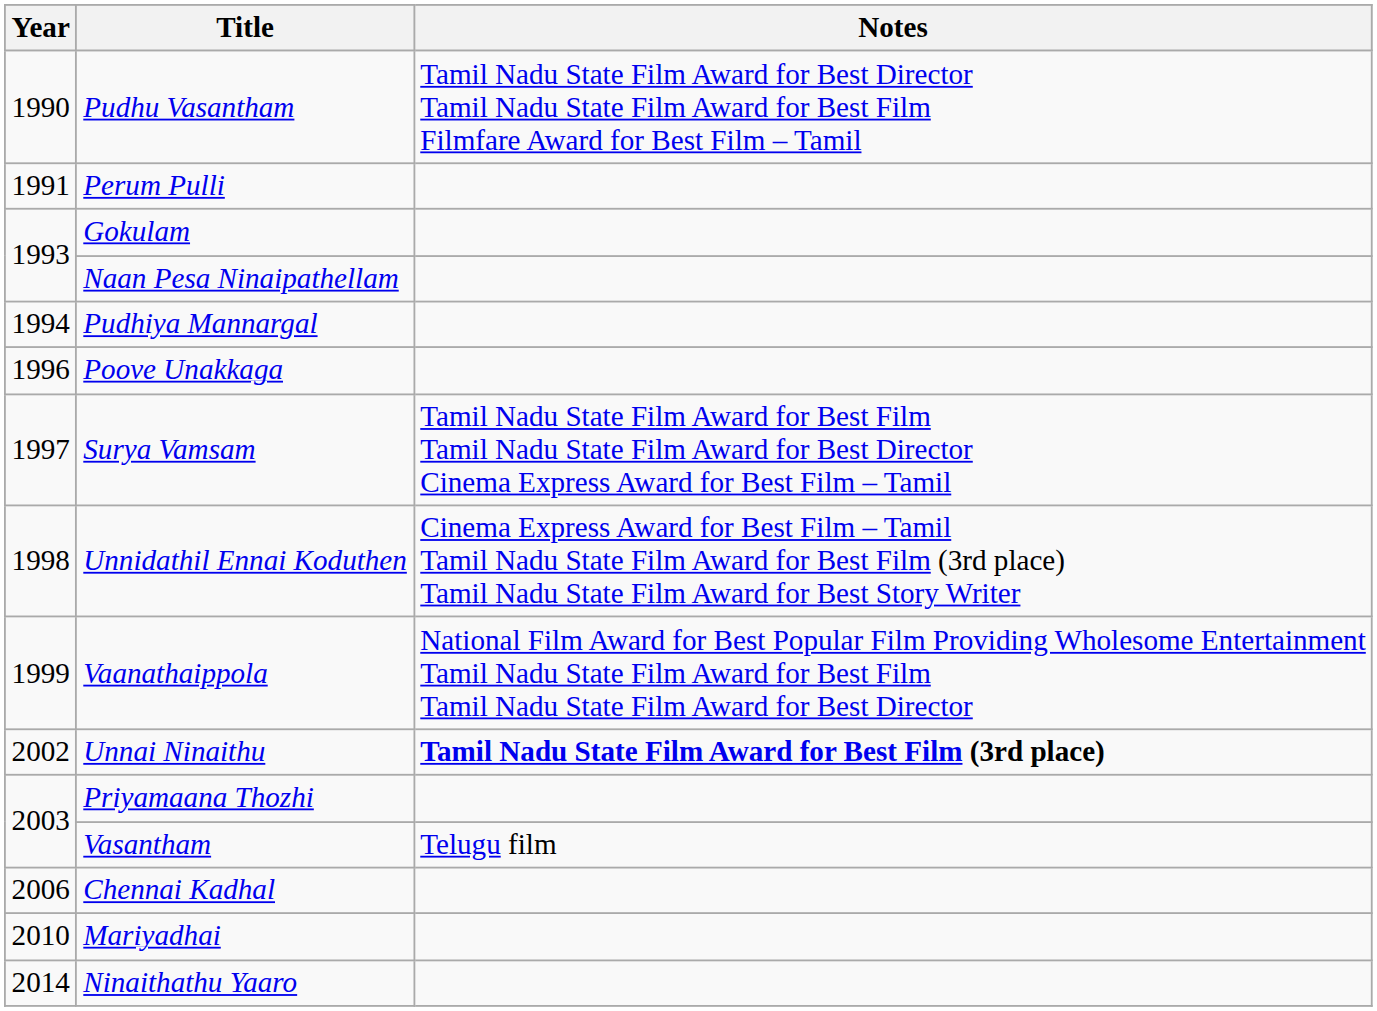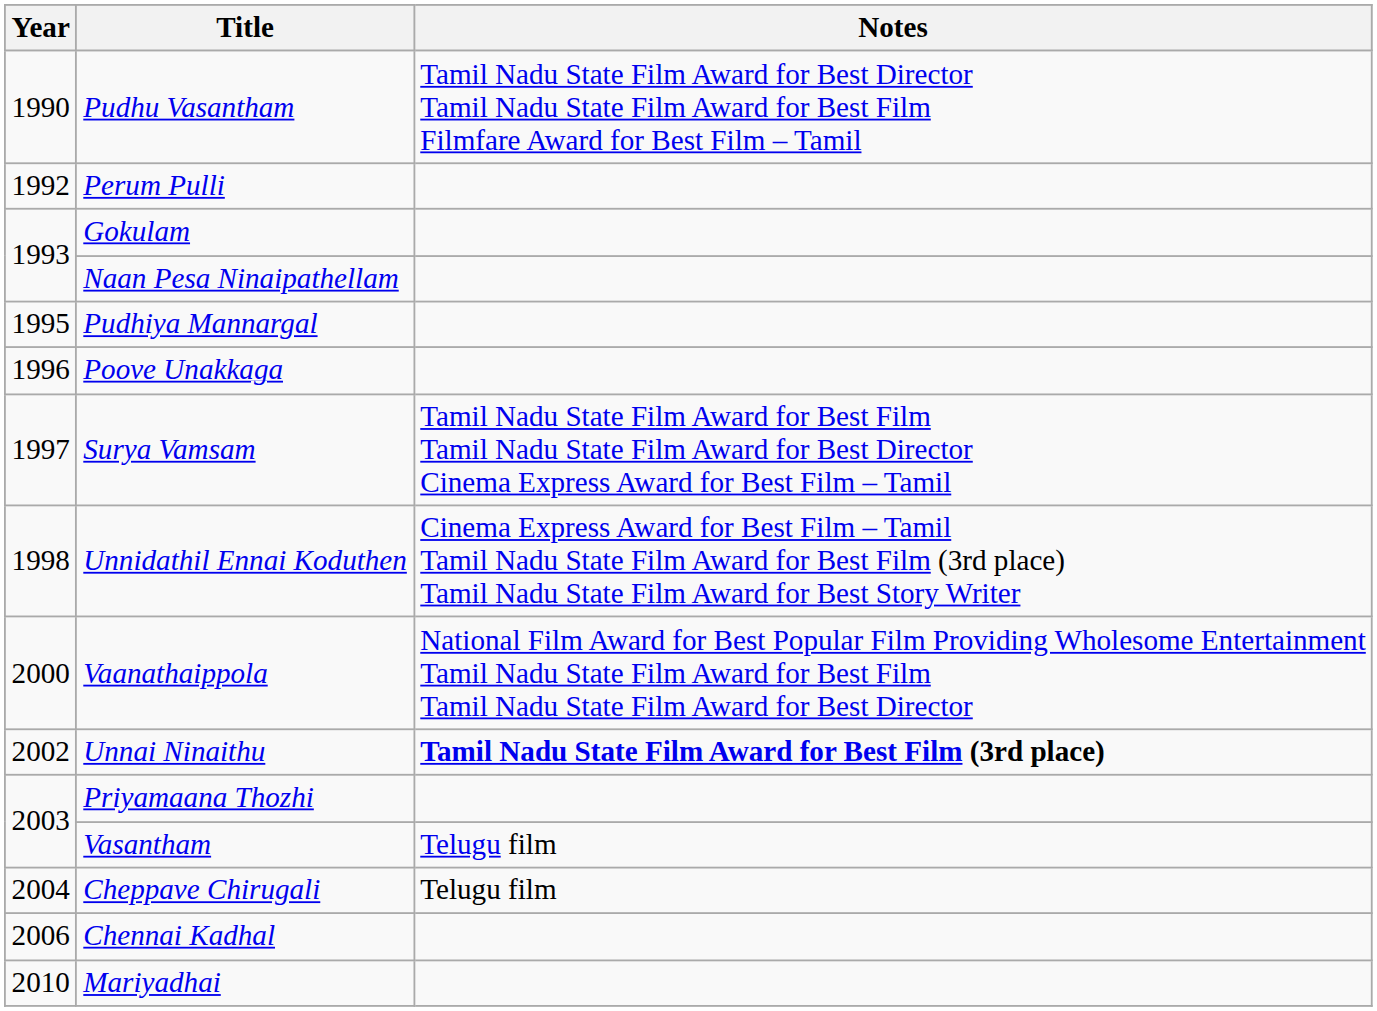Perum Pulli | Year: 1991 -> 1992
Pudhiya Mannargal | Year: 1994 -> 1995
Vaanathaippola | Year: 1999 -> 2000
+ row: 2004 | Cheppave Chirugali | Telugu film
- row: 2014 | Ninaithathu Yaaro
